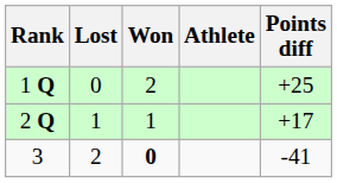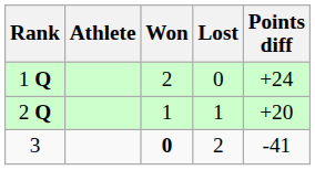columns swapped: Athlete <-> Lost
1 Q | Points diff: +25 -> +24
2 Q | Points diff: +17 -> +20
